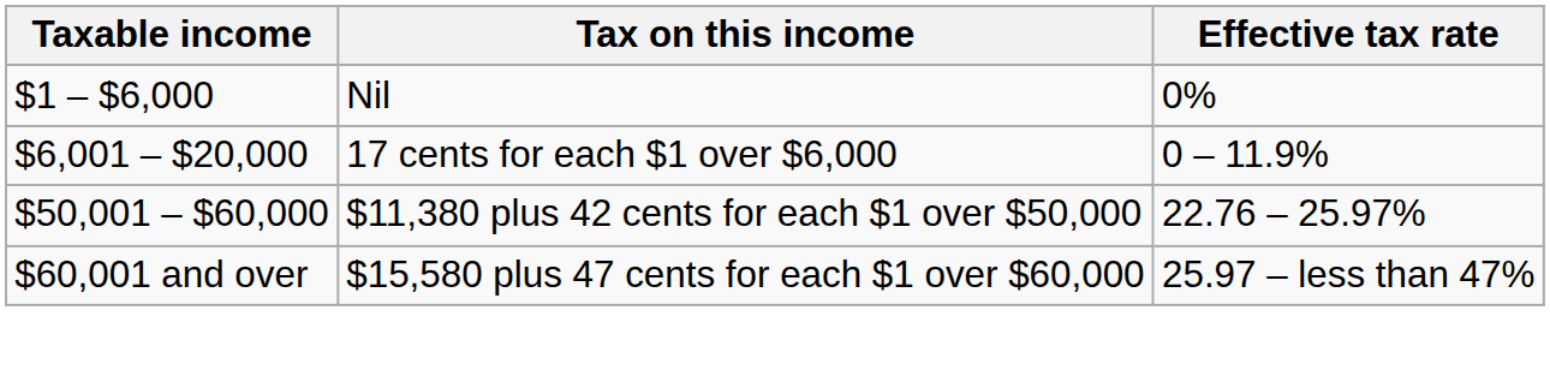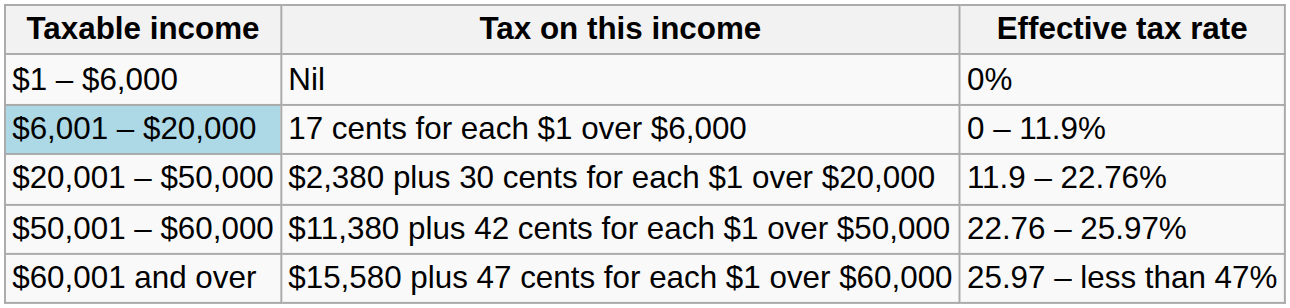17 cents for each $1 over $6,000 | Taxable income: no background -> lightblue background
+ row: $20,001 – $50,000 | $2,380 plus 30 cents for each $1 over $20,000 | 11.9 – 22.76%
